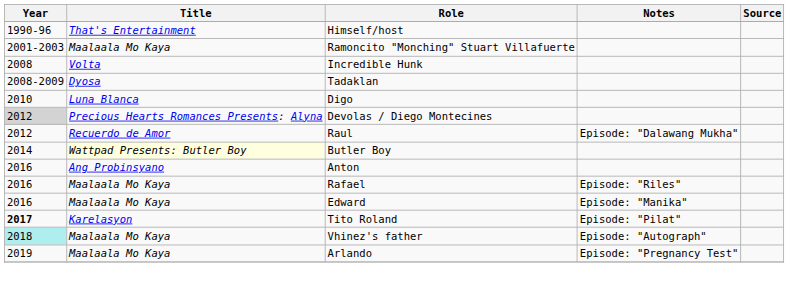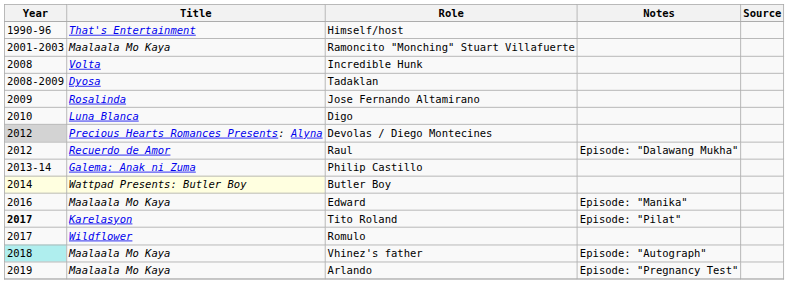+ row: 2009 | Rosalinda | Jose Fernando Altamirano
+ row: 2013-14 | Galema: Anak ni Zuma | Philip Castillo
Butler Boy | Year: no background -> lightyellow background
- row: 2016 | Ang Probinsyano | Anton
- row: 2016 | Maalaala Mo Kaya | Rafael | Episode: "Riles"
+ row: 2017 | Wildflower | Romulo
